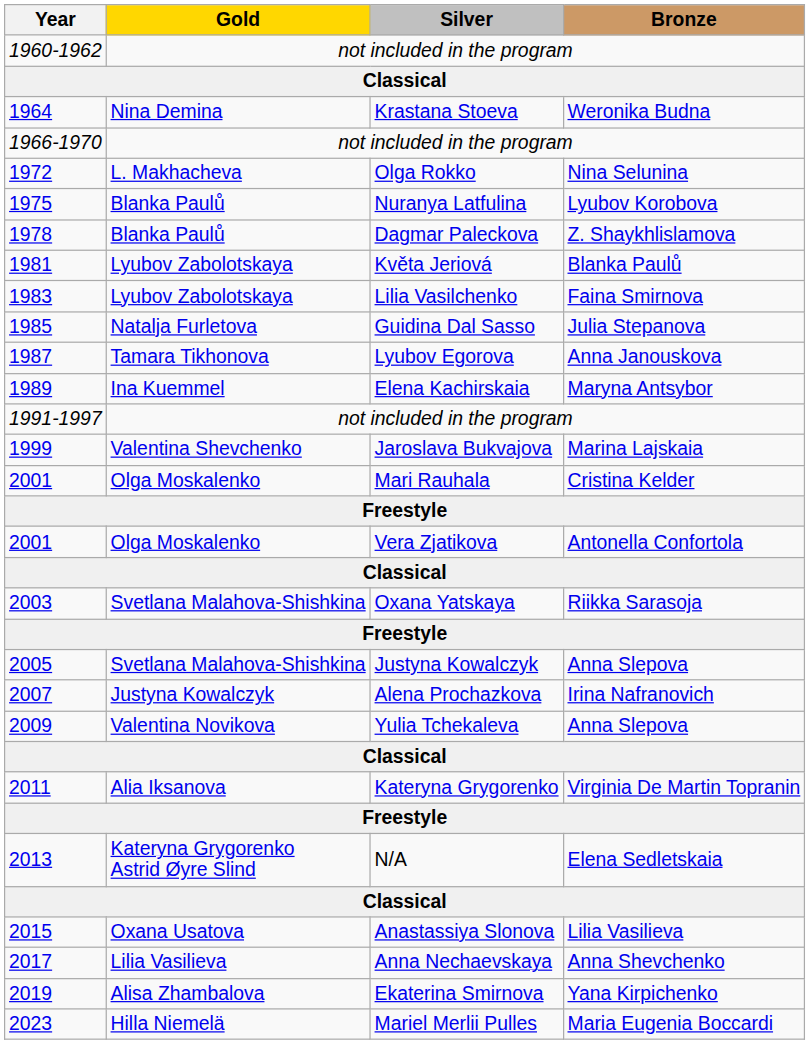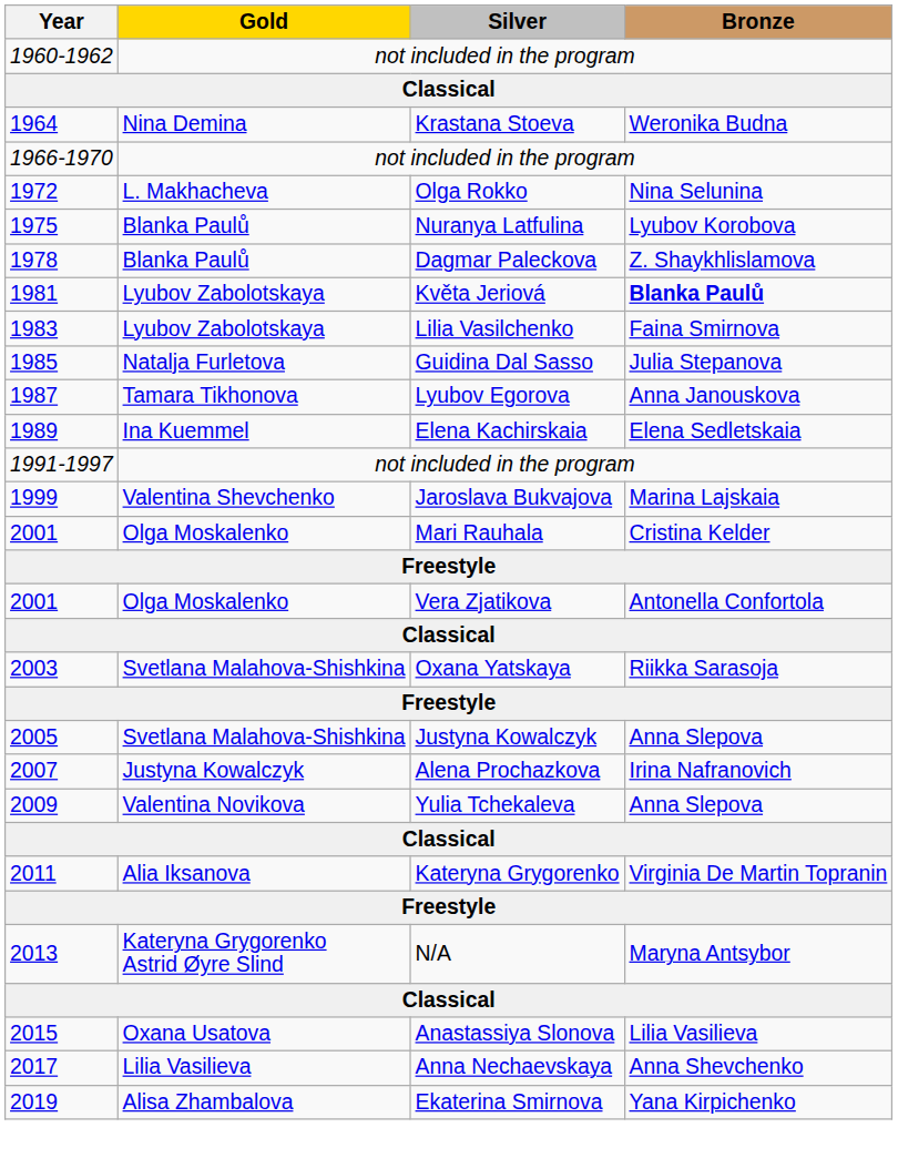1981 | Bronze: normal -> bold
1989 | Bronze: Maryna Antsybor -> Elena Sedletskaia
2013 | Bronze: Elena Sedletskaia -> Maryna Antsybor
- row: 2023 | Hilla Niemelä | Mariel Merlii Pulles | Maria Eugenia Boccardi
